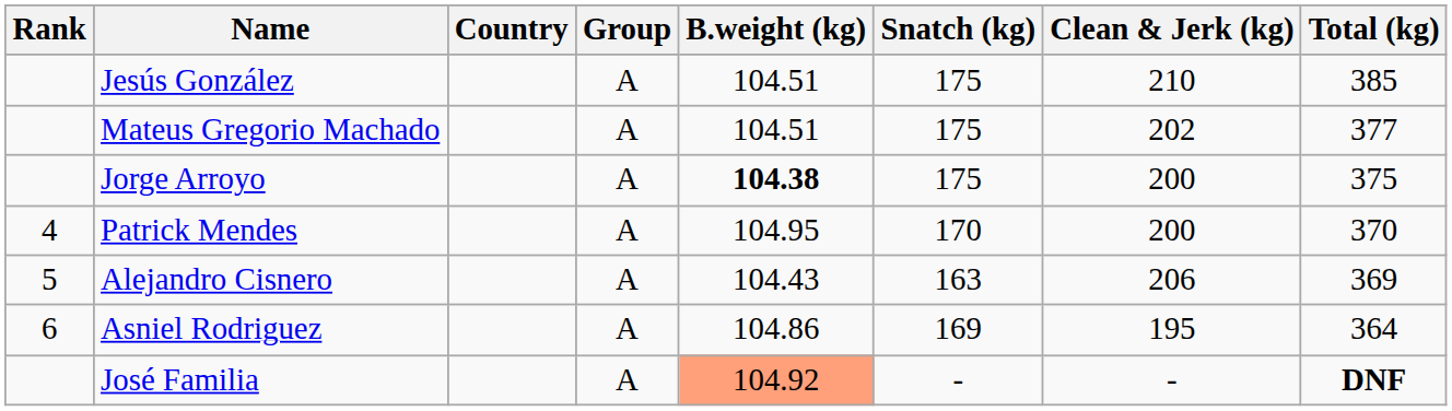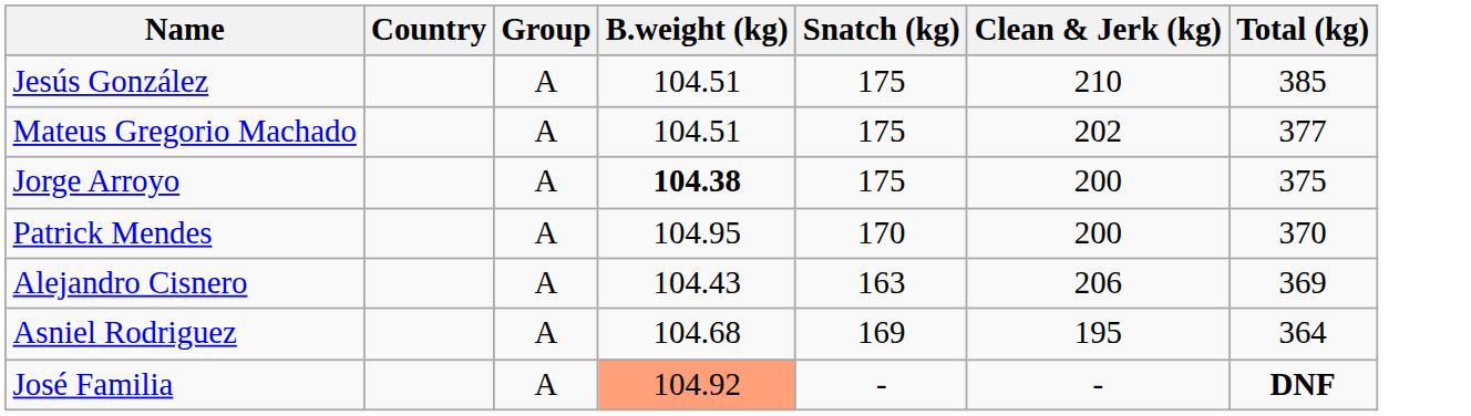- column: Rank | 4 | 5 | 6
Asniel Rodriguez | B.weight (kg): 104.86 -> 104.68
